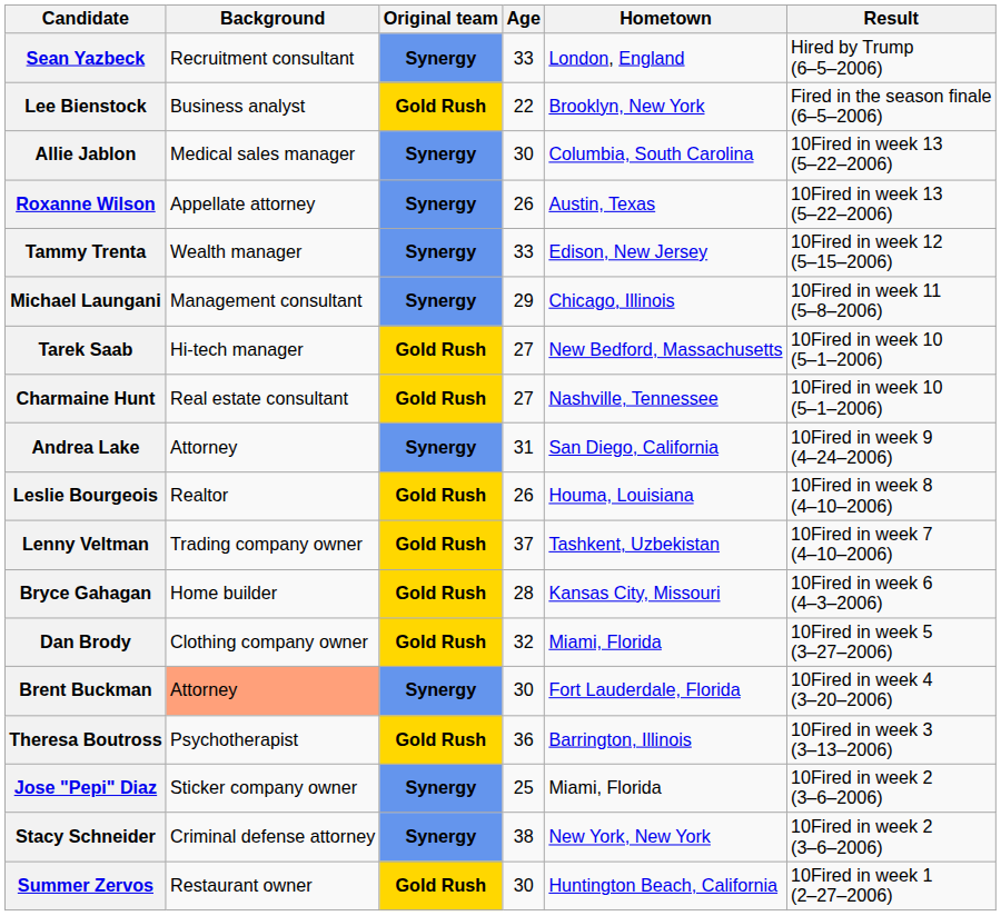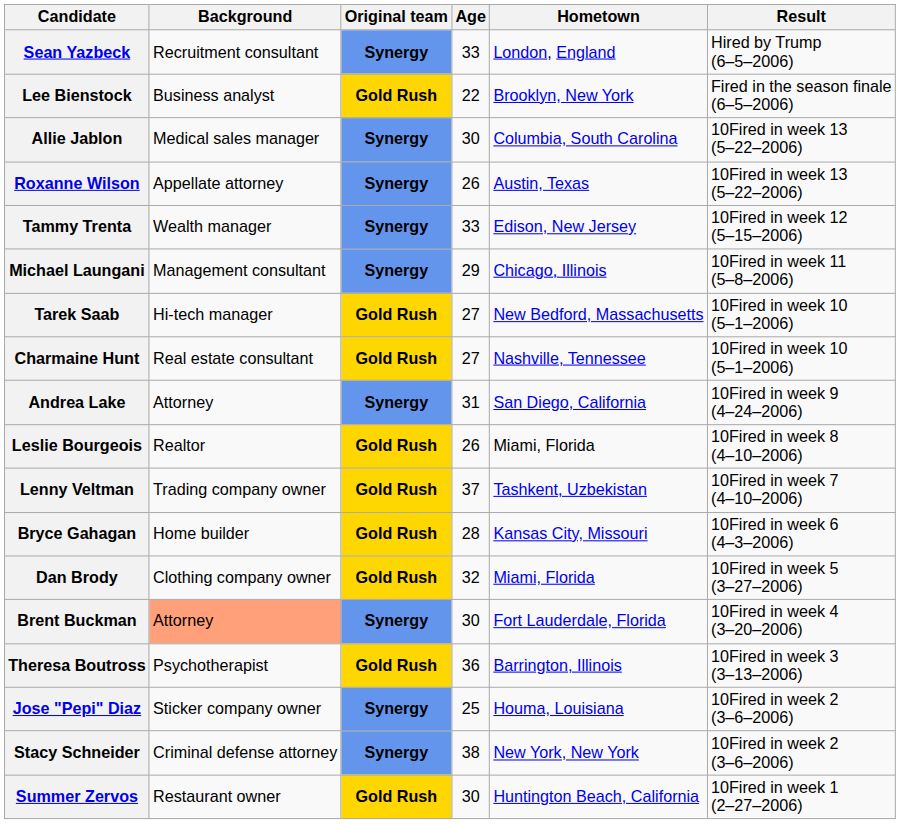Leslie Bourgeois | Hometown: Houma, Louisiana -> Miami, Florida
Jose "Pepi" Diaz | Hometown: Miami, Florida -> Houma, Louisiana
